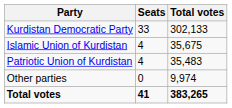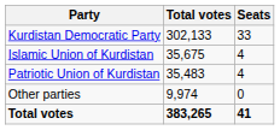columns swapped: Total votes <-> Seats
